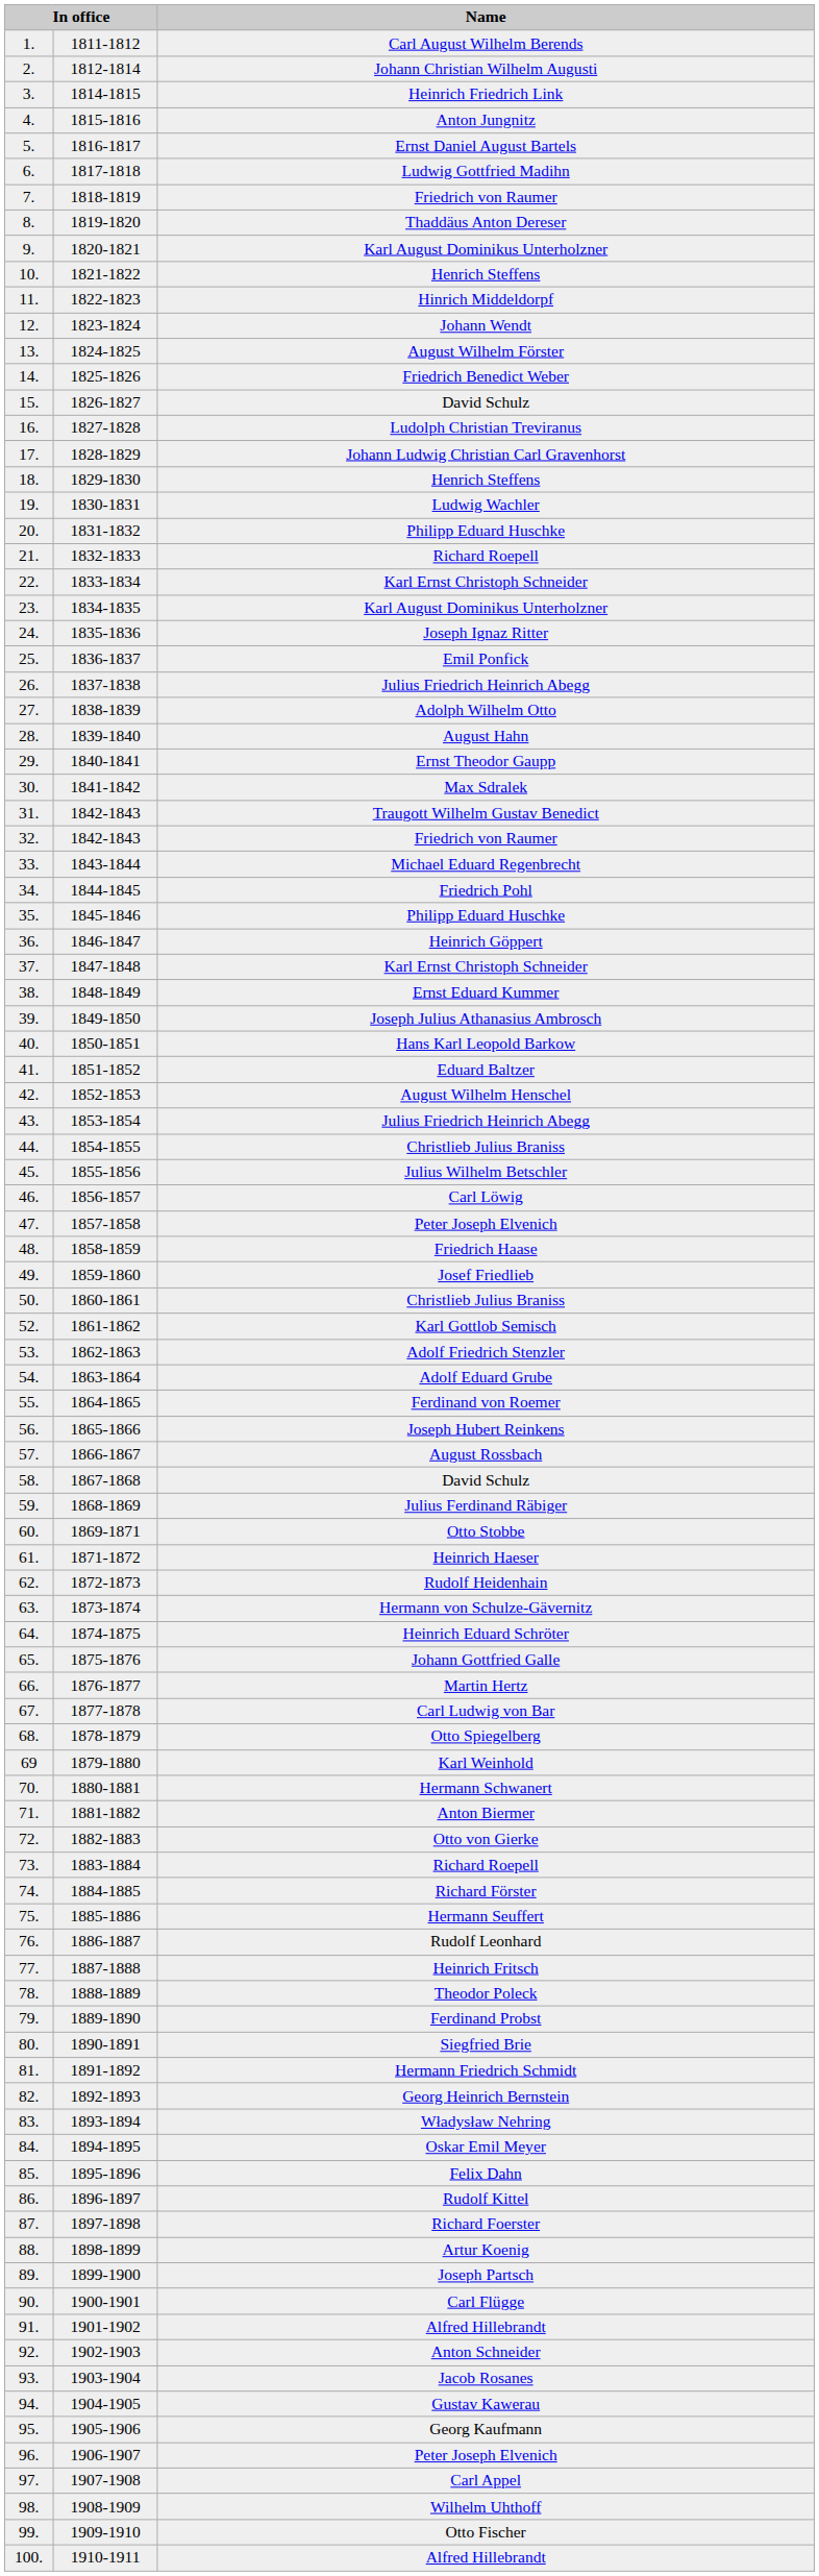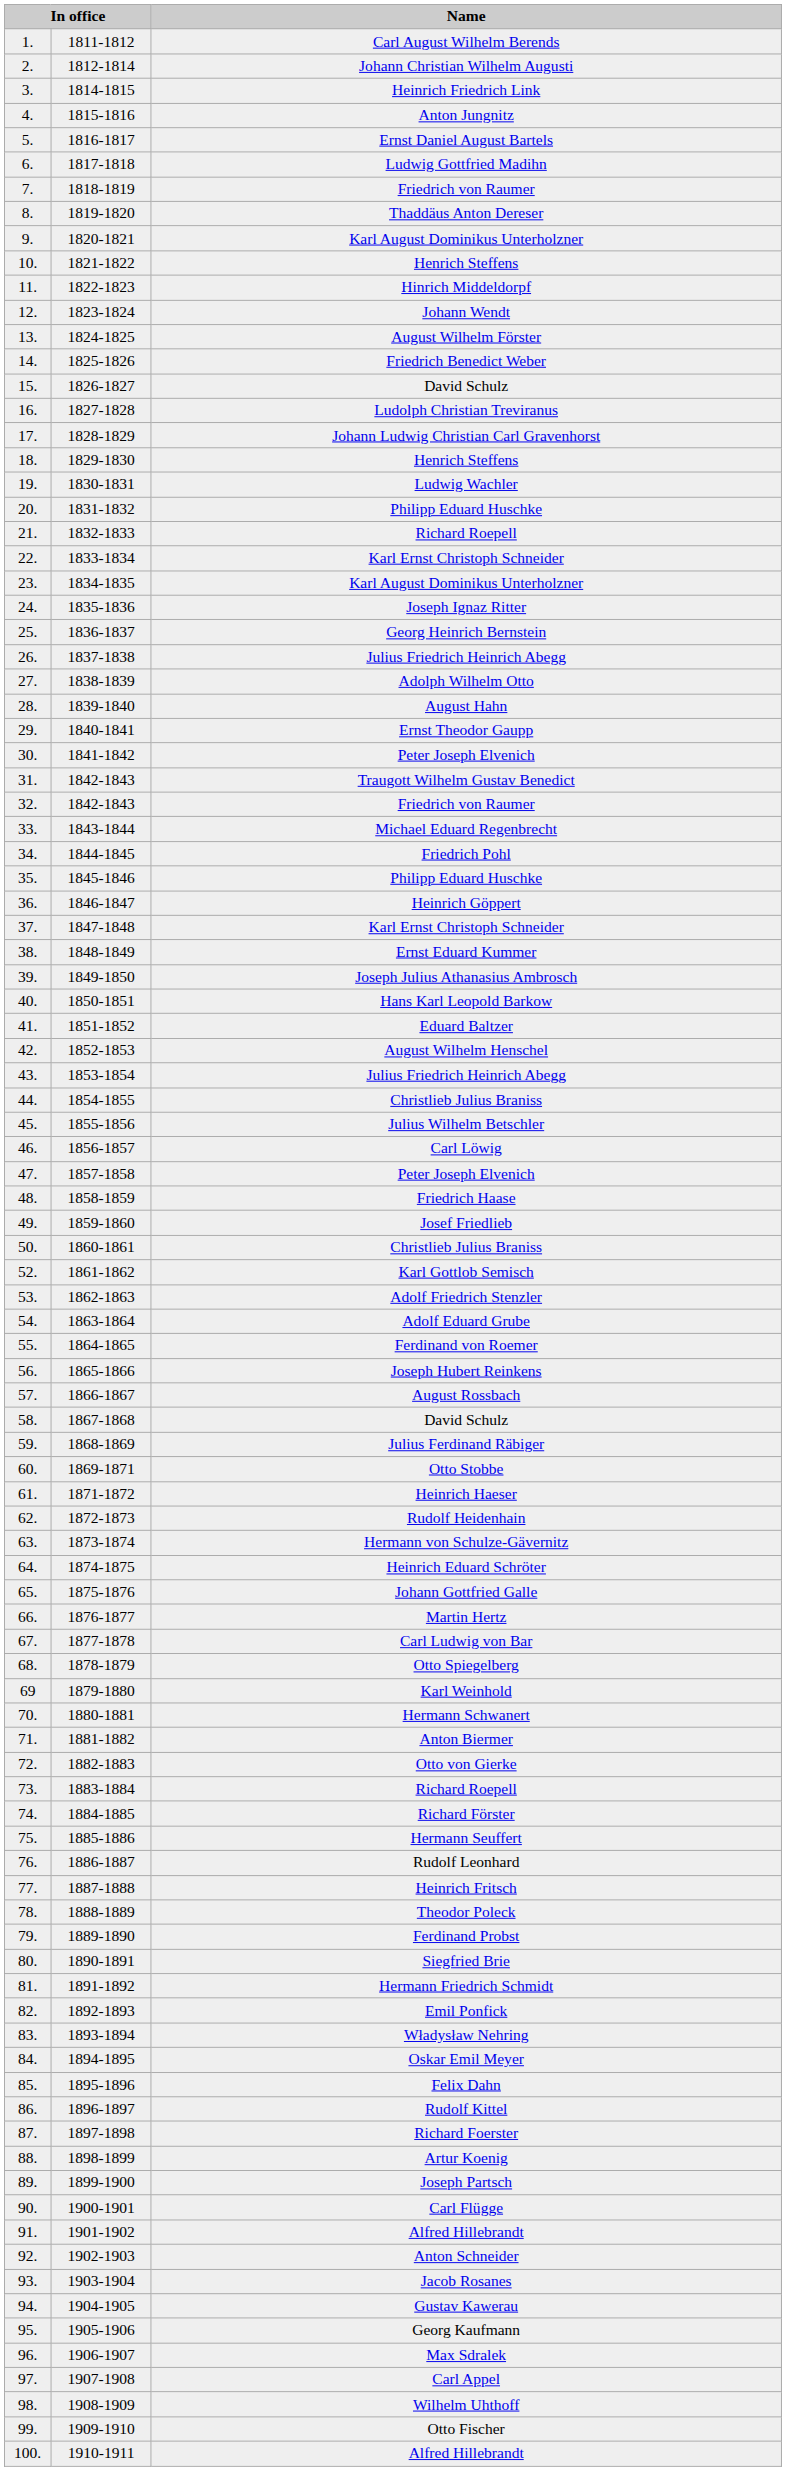25. | Name: Emil Ponfick -> Georg Heinrich Bernstein
30. | Name: Max Sdralek -> Peter Joseph Elvenich
82. | Name: Georg Heinrich Bernstein -> Emil Ponfick
96. | Name: Peter Joseph Elvenich -> Max Sdralek
